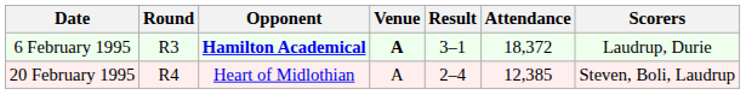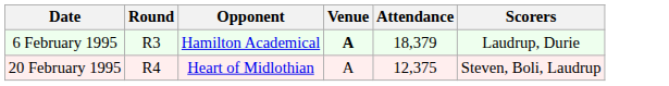- column: Result | 3–1 | 2–4
6 February 1995 | Opponent: bold -> normal
6 February 1995 | Attendance: 18,372 -> 18,379
20 February 1995 | Attendance: 12,385 -> 12,375
